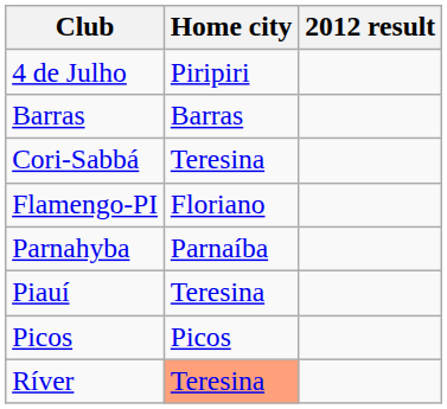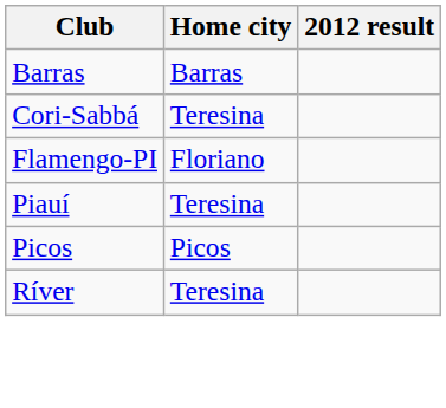- row: 4 de Julho | Piripiri
- row: Parnahyba | Parnaíba
Ríver | Home city: lightsalmon background -> no background
